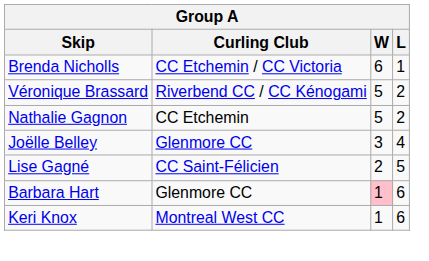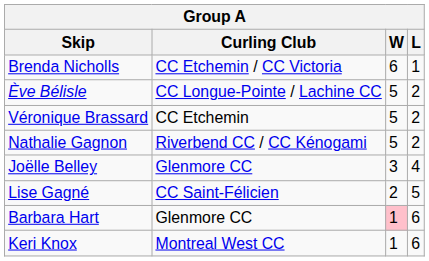+ row: Ève Bélisle | CC Longue-Pointe / Lachine CC | 5 | 2
Véronique Brassard | Curling Club: Riverbend CC / CC Kénogami -> CC Etchemin
Nathalie Gagnon | Curling Club: CC Etchemin -> Riverbend CC / CC Kénogami
